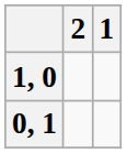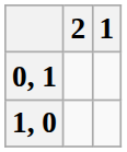rows swapped: 1, 0 <-> 0, 1
